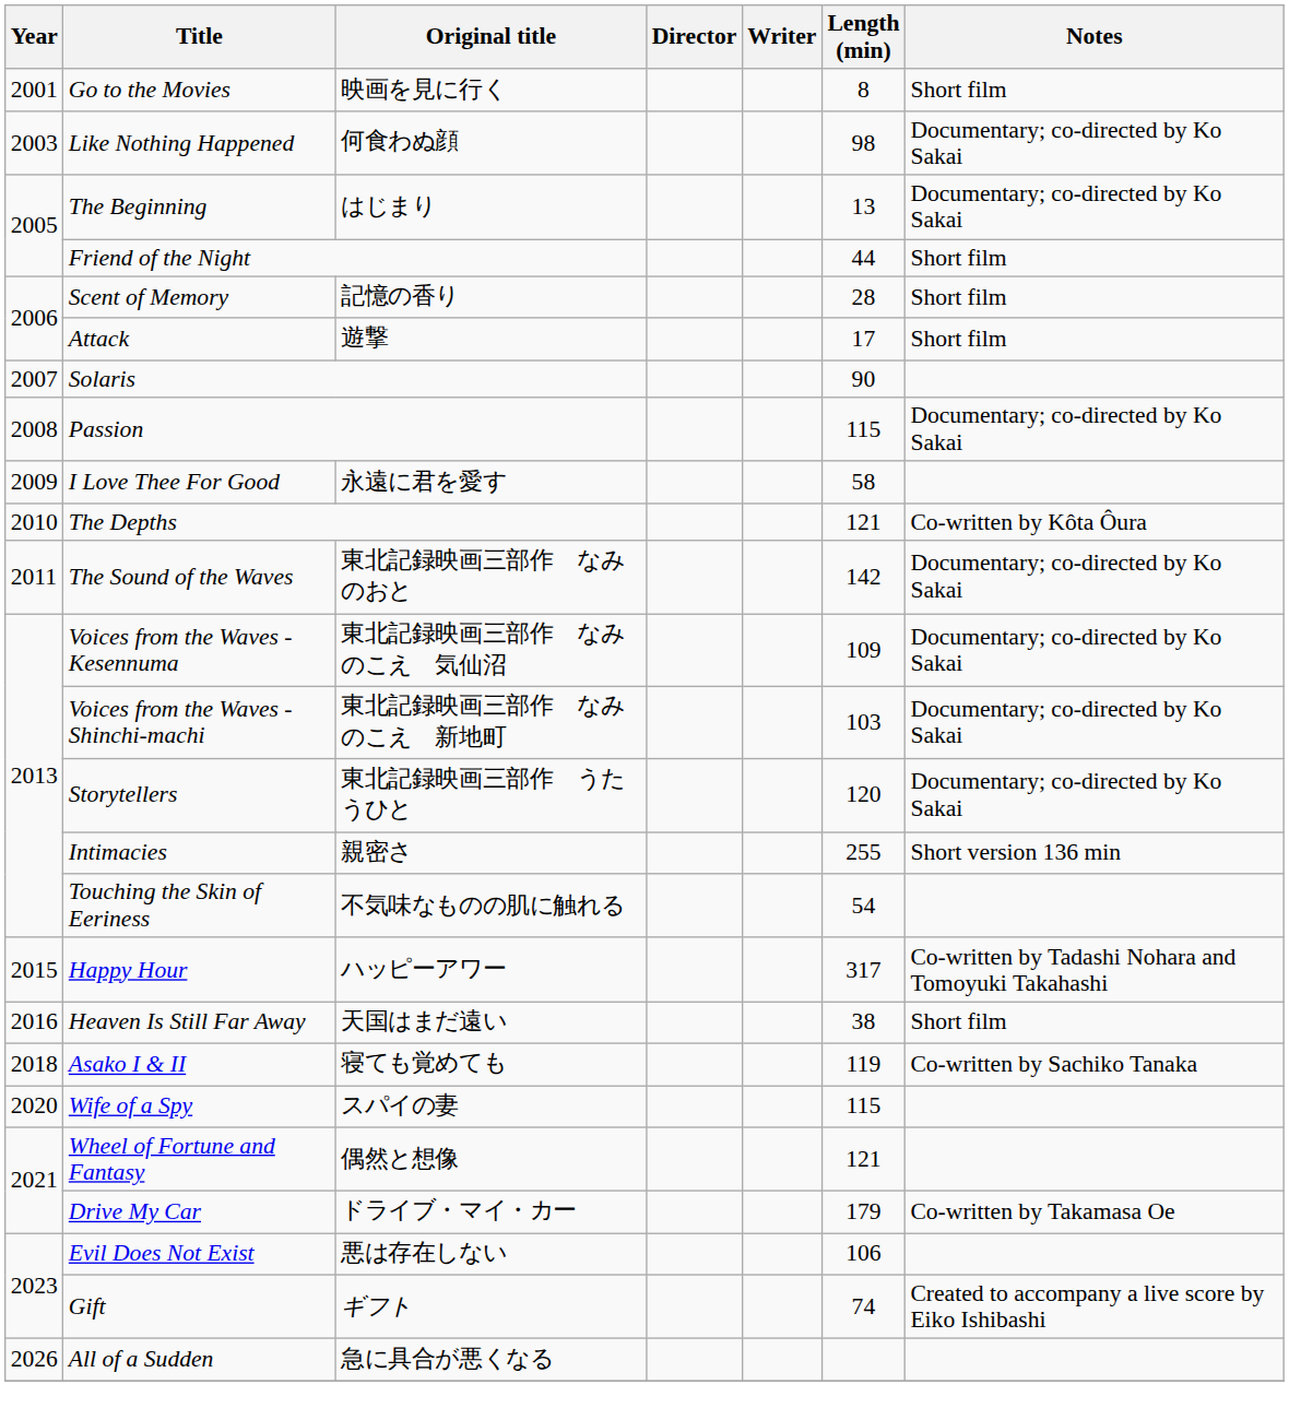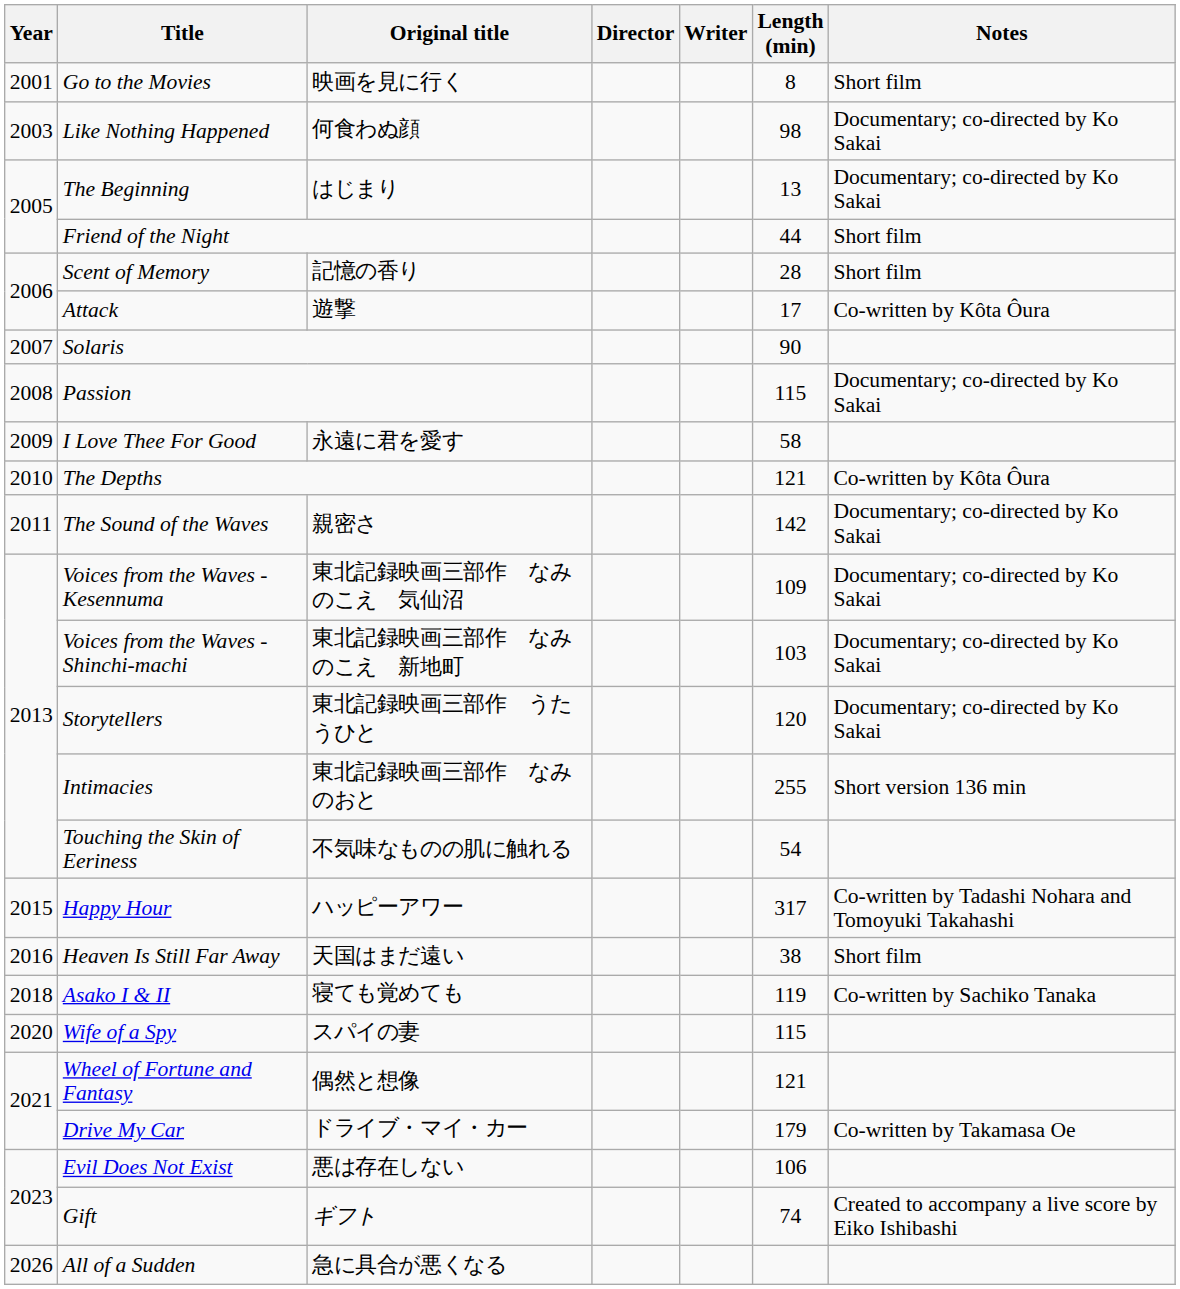Attack | Notes: Short film -> Co-written by Kôta Ôura
The Sound of the Waves | Original title: 東北記録映画三部作 なみのおと -> 親密さ
Intimacies | Original title: 親密さ -> 東北記録映画三部作 なみのおと
